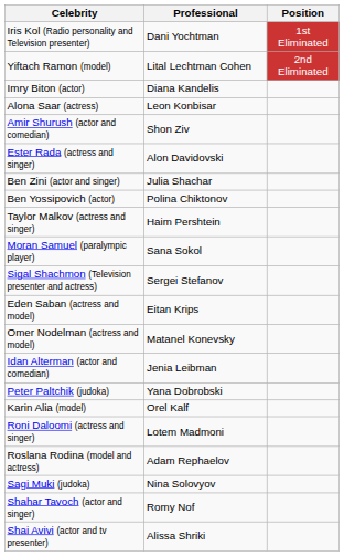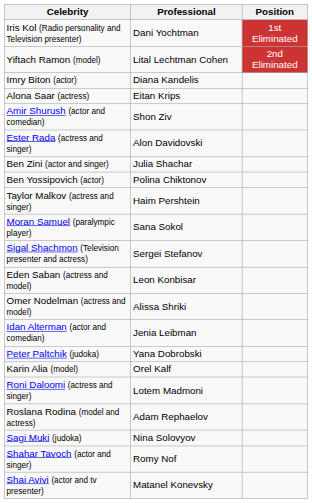Alona Saar (actress) | Professional: Leon Konbisar -> Eitan Krips
Eden Saban (actress and model) | Professional: Eitan Krips -> Leon Konbisar
Omer Nodelman (actress and model) | Professional: Matanel Konevsky -> Alissa Shriki
Shai Avivi (actor and tv presenter) | Professional: Alissa Shriki -> Matanel Konevsky
